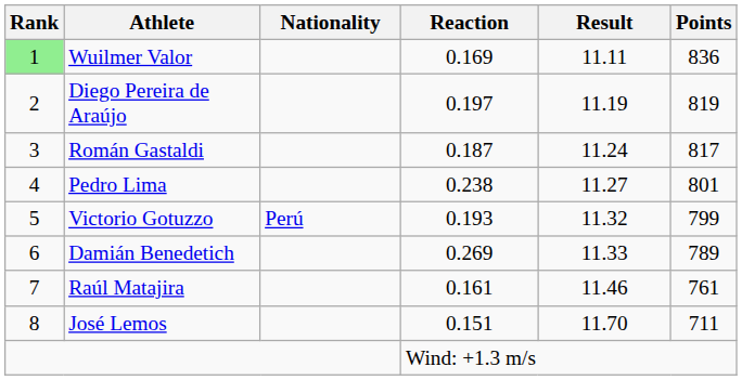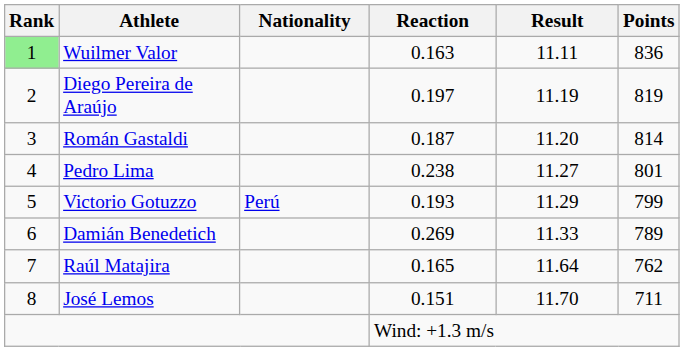Wuilmer Valor | Reaction: 0.169 -> 0.163
Román Gastaldi | Result: 11.24 -> 11.20
Román Gastaldi | Points: 817 -> 814
Victorio Gotuzzo | Result: 11.32 -> 11.29
Raúl Matajira | Reaction: 0.161 -> 0.165
Raúl Matajira | Result: 11.46 -> 11.64
Raúl Matajira | Points: 761 -> 762
